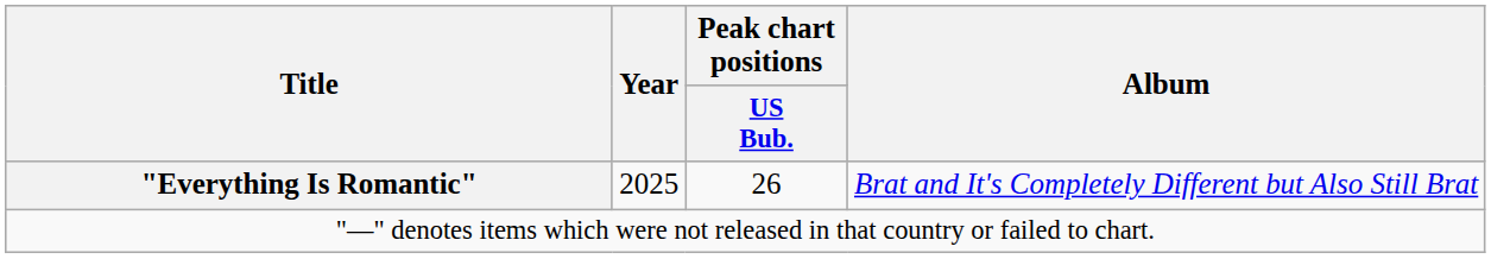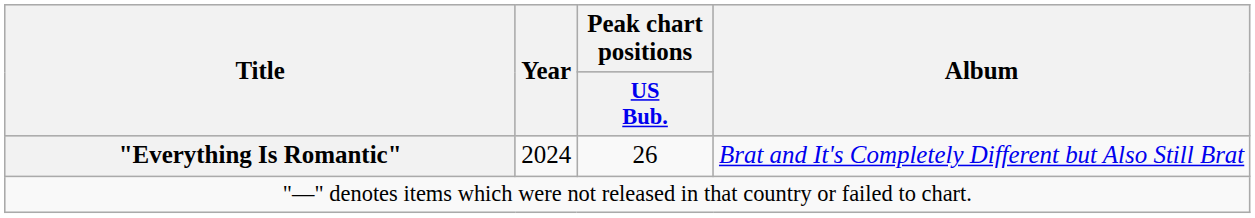"Everything Is Romantic" | Year: 2025 -> 2024
